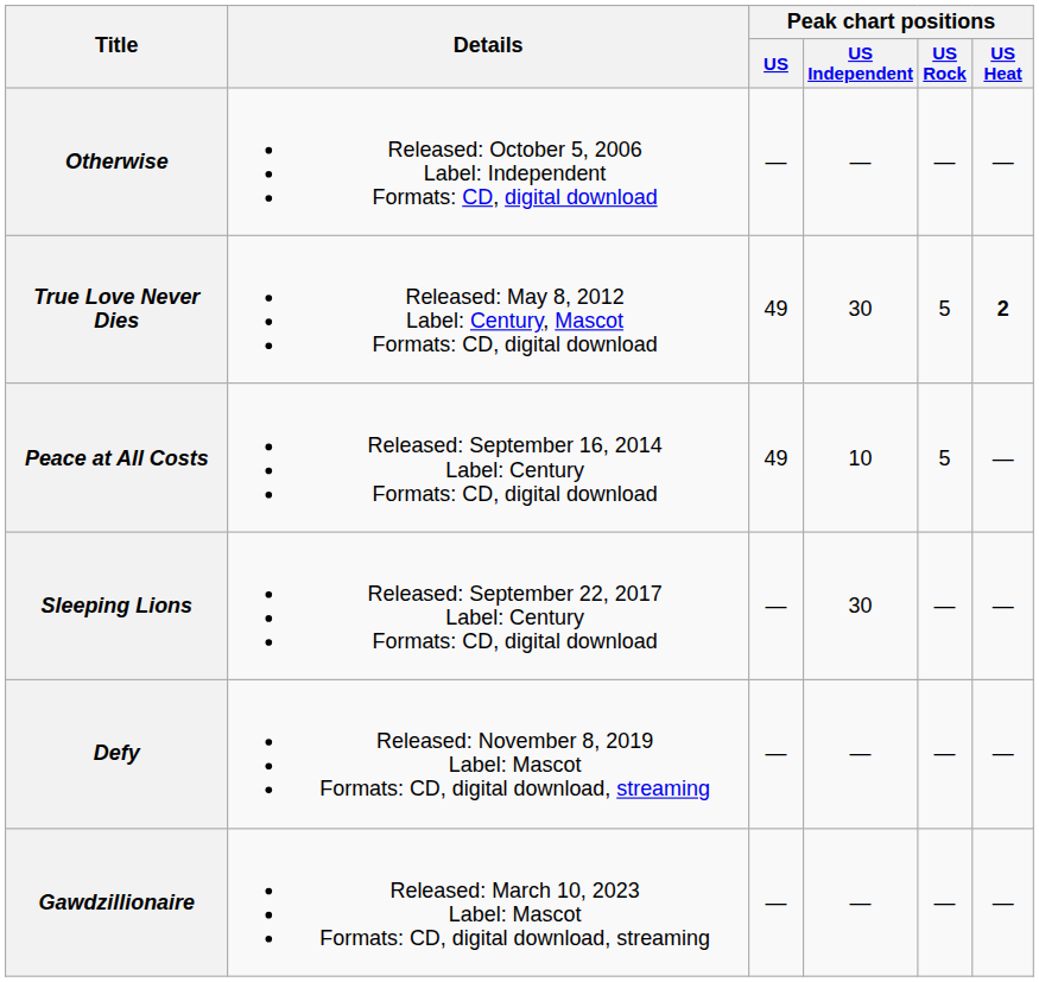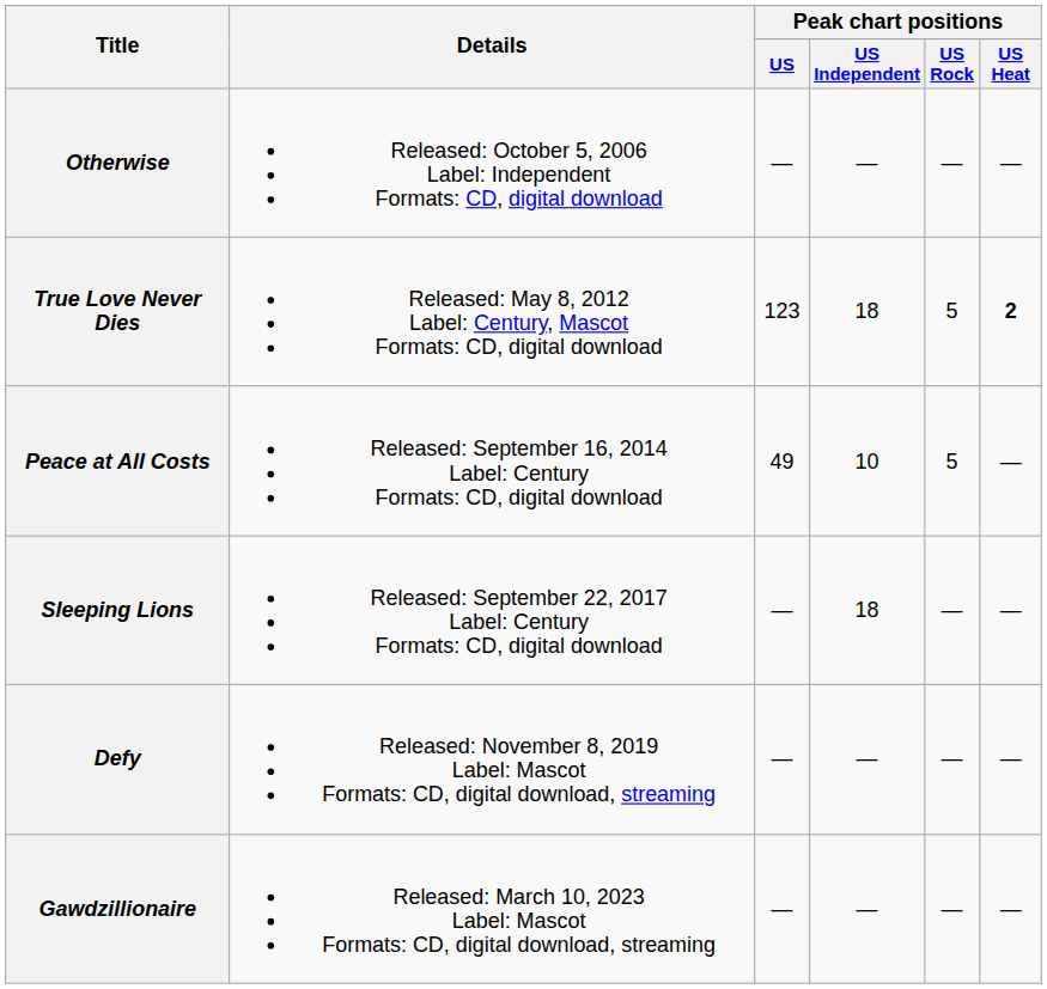True Love Never Dies | Peak chart positions / US: 49 -> 123
True Love Never Dies | Peak chart positions / US Independent: 30 -> 18
Sleeping Lions | Peak chart positions / US Independent: 30 -> 18
